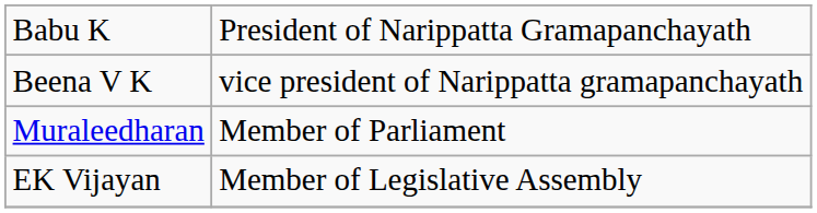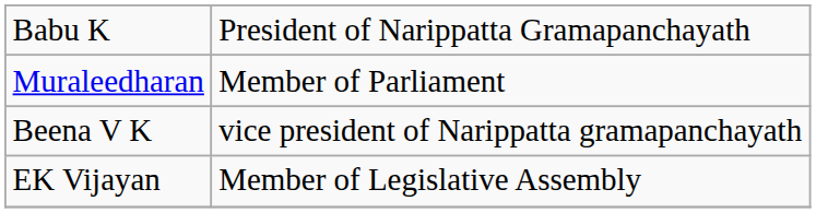rows swapped: Beena V K <-> Muraleedharan
